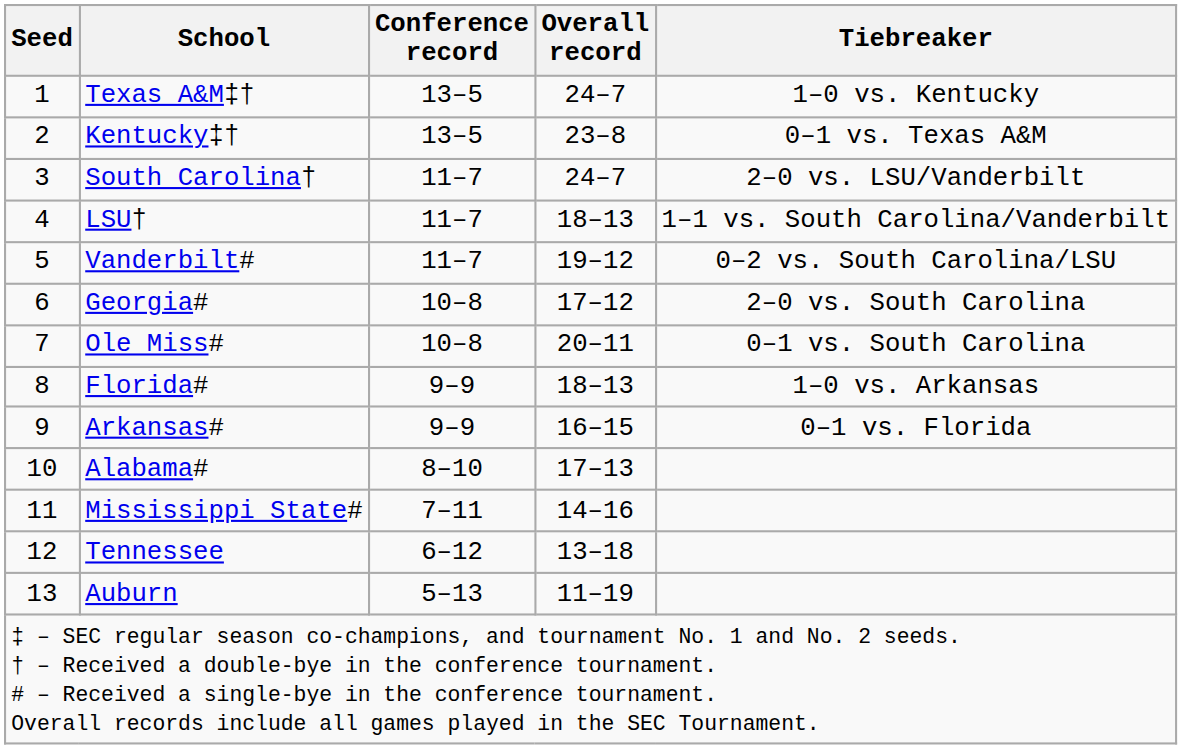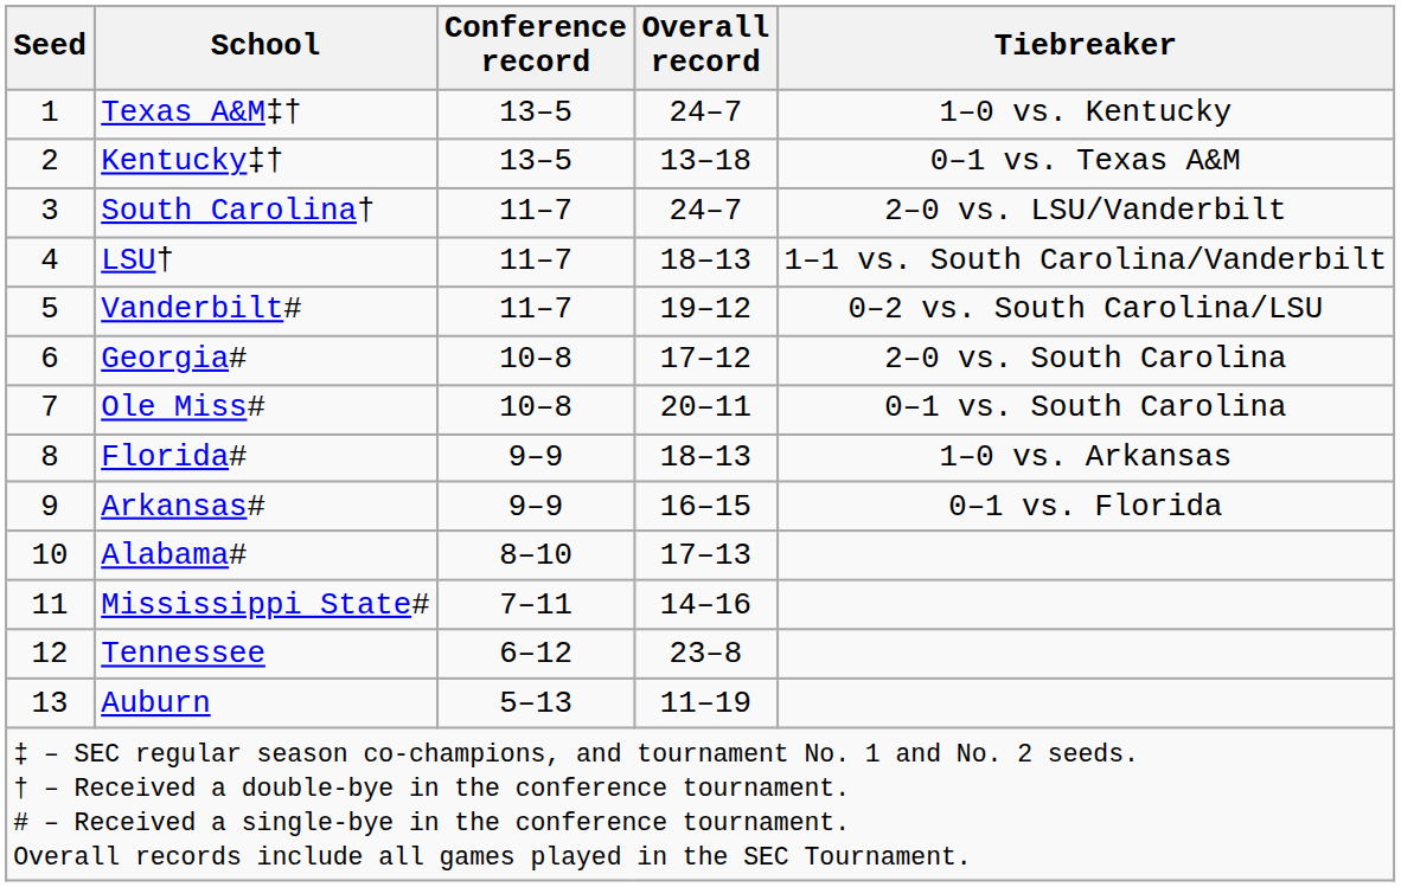Kentucky‡† | Overall record: 23–8 -> 13–18
Tennessee | Overall record: 13–18 -> 23–8
